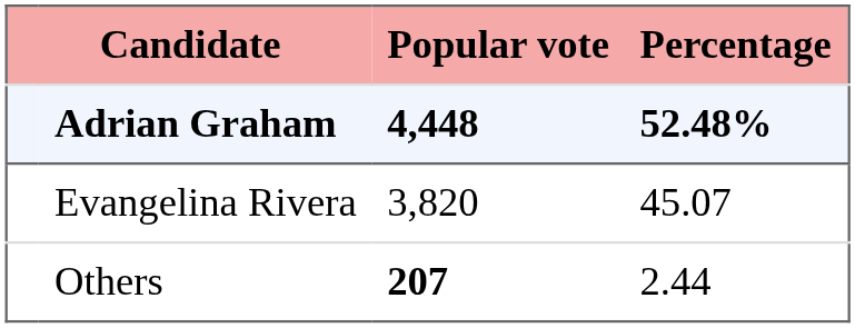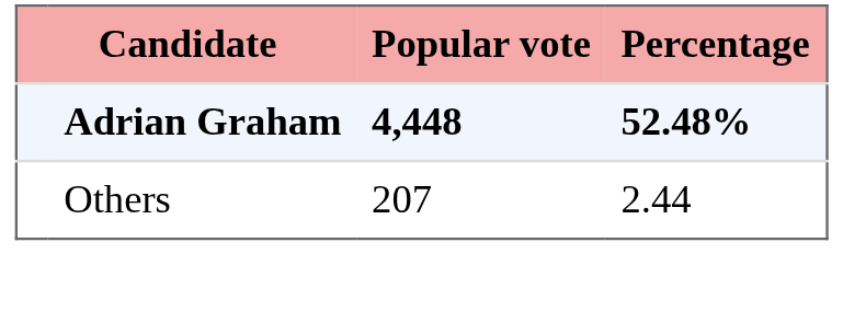- row: Evangelina Rivera | 3,820 | 45.07
Others | Popular vote: bold -> normal
